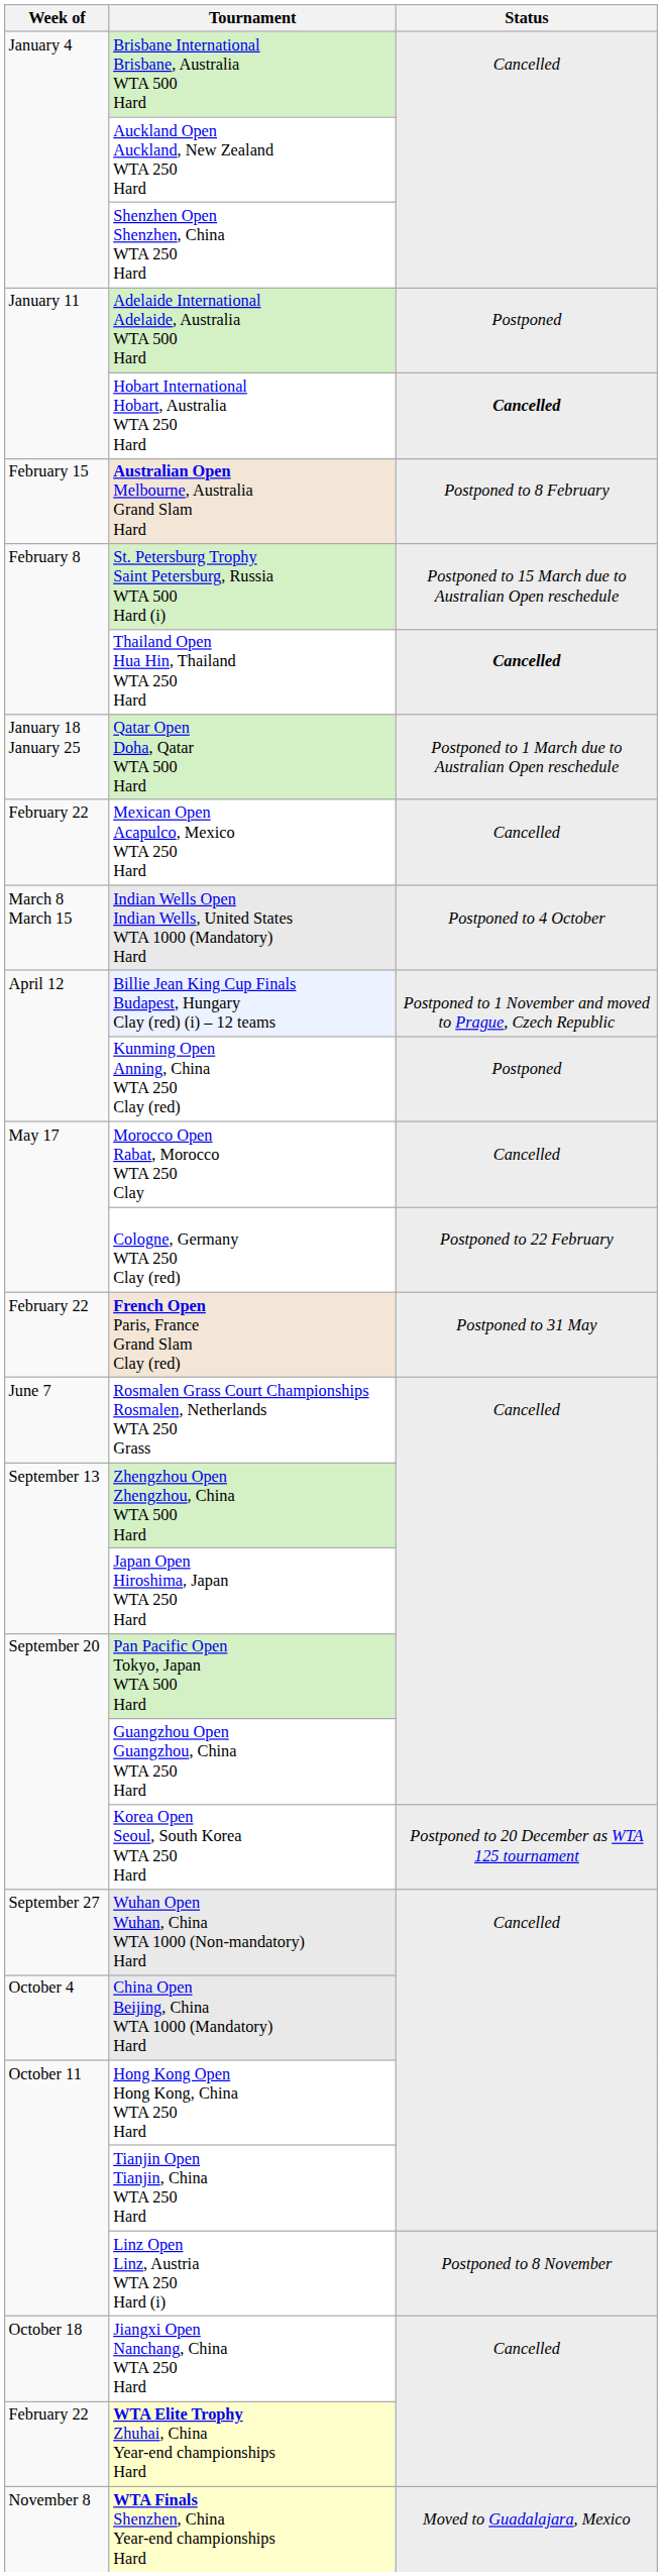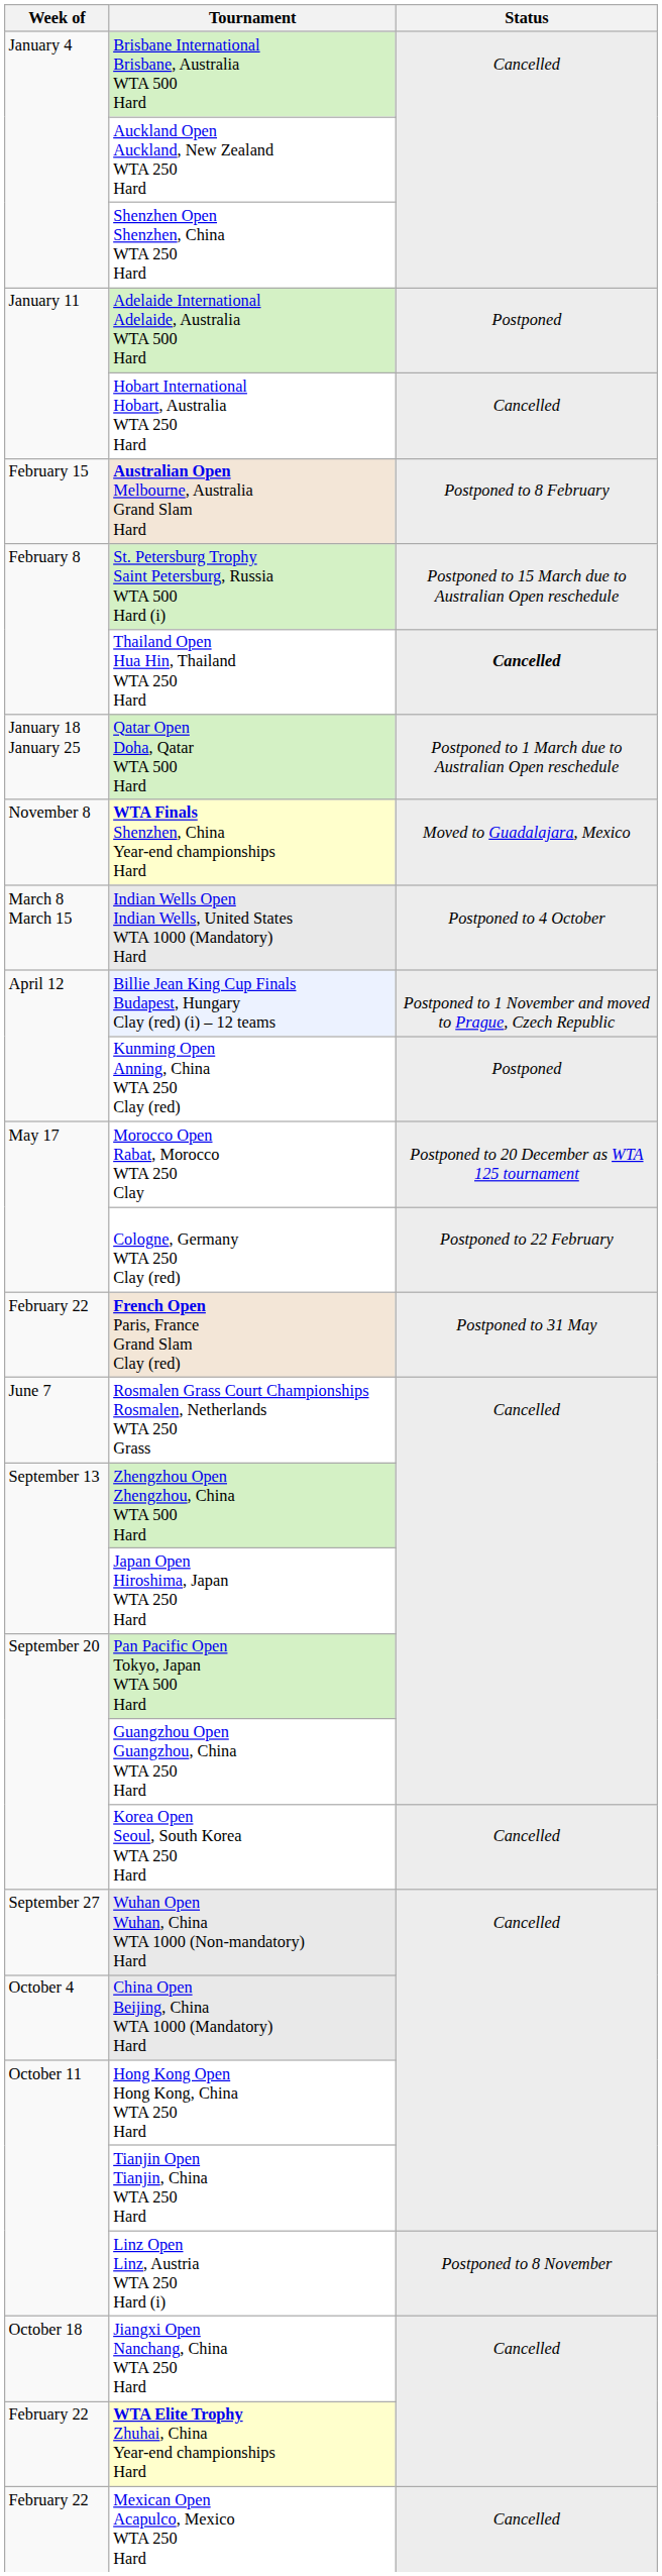Hobart International Hobart, Australia WTA 250 Hard | Status: bold -> normal
rows swapped: Mexican Open Acapulco, Mexico WTA 250 Hard <-> WTA Finals Shenzhen, China Year-end championships Hard
Morocco Open Rabat, Morocco WTA 250 Clay | Status: Cancelled -> Postponed to 20 December as WTA 125 tournament
Korea Open Seoul, South Korea WTA 250 Hard | Status: Postponed to 20 December as WTA 125 tournament -> Cancelled
